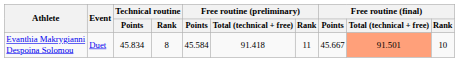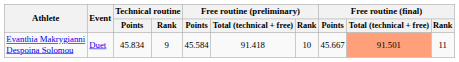Evanthia Makrygianni Despoina Solomou | Technical routine / Rank: 8 -> 9
Evanthia Makrygianni Despoina Solomou | Free routine (preliminary) / Rank: 11 -> 10
Evanthia Makrygianni Despoina Solomou | Free routine (final) / Rank: 10 -> 11
